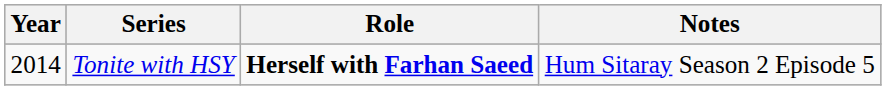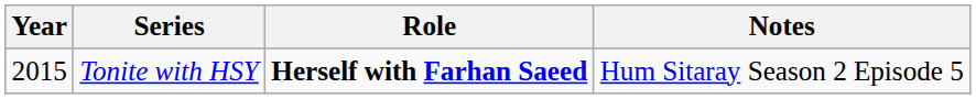Tonite with HSY | Year: 2014 -> 2015
